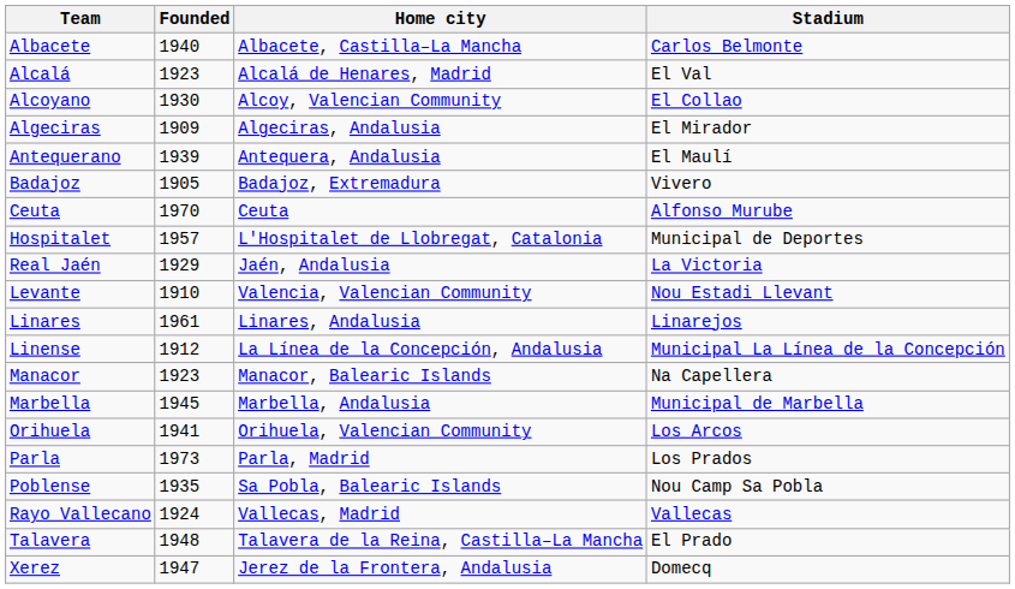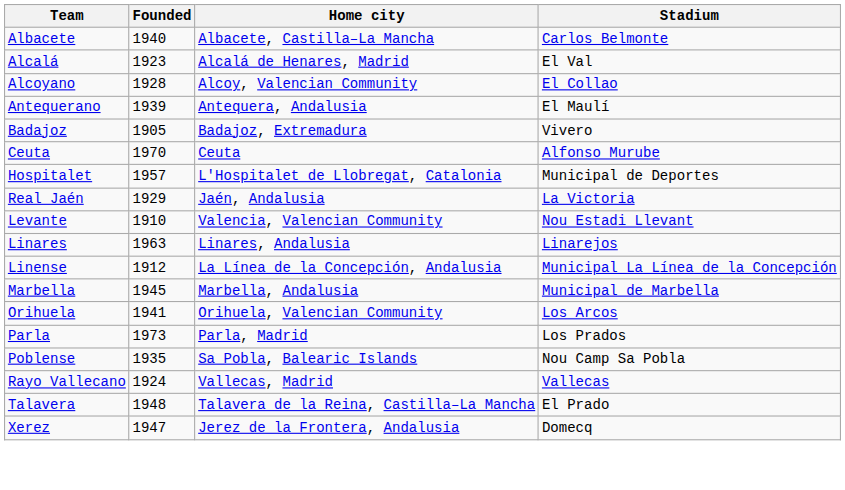Alcoyano | Founded: 1930 -> 1928
- row: Algeciras | 1909 | Algeciras, Andalusia | El Mirador
Linares | Founded: 1961 -> 1963
- row: Manacor | 1923 | Manacor, Balearic Islands | Na Capellera
